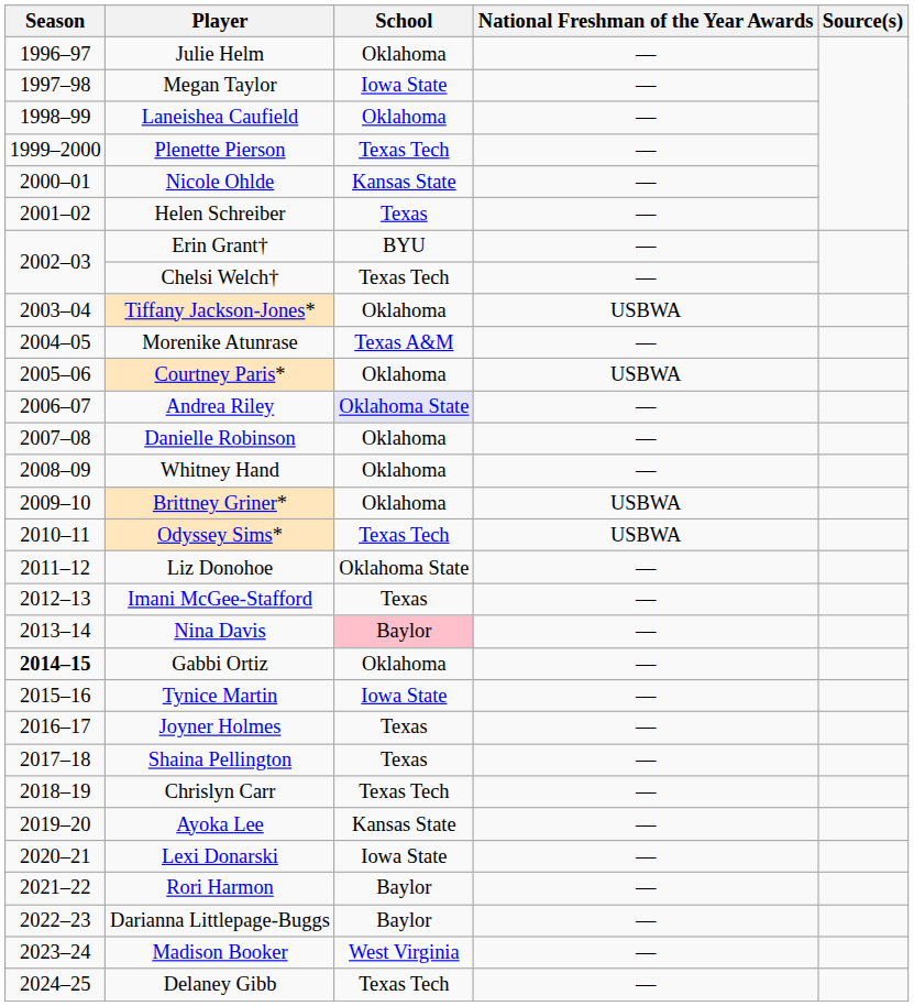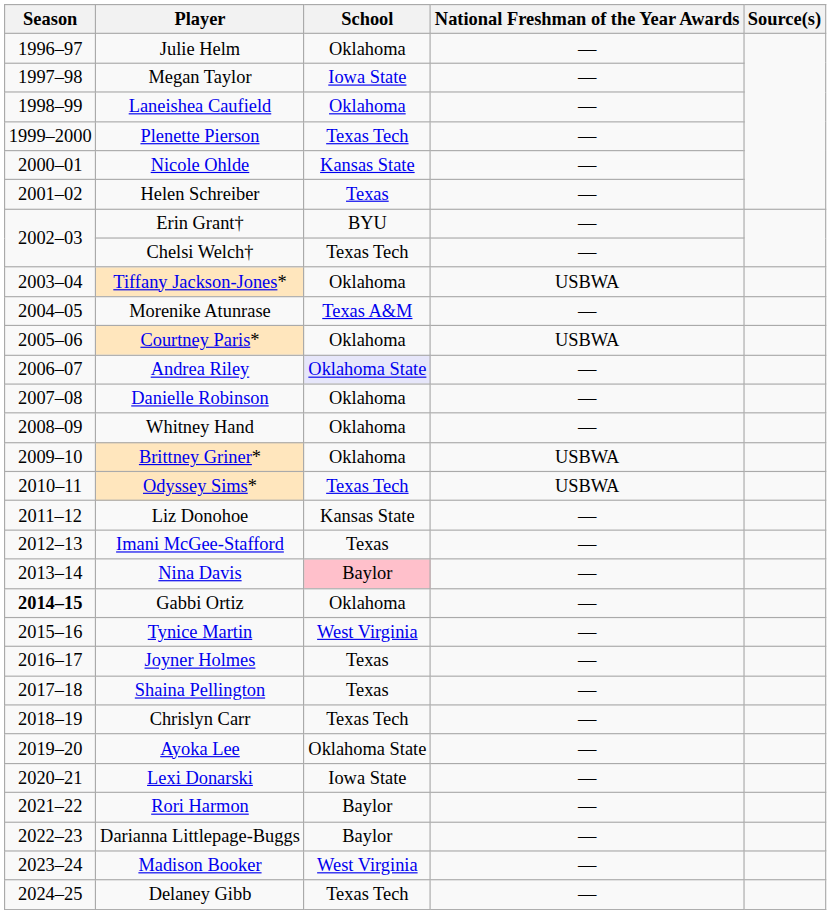Liz Donohoe | School: Oklahoma State -> Kansas State
Tynice Martin | School: Iowa State -> West Virginia
Ayoka Lee | School: Kansas State -> Oklahoma State
